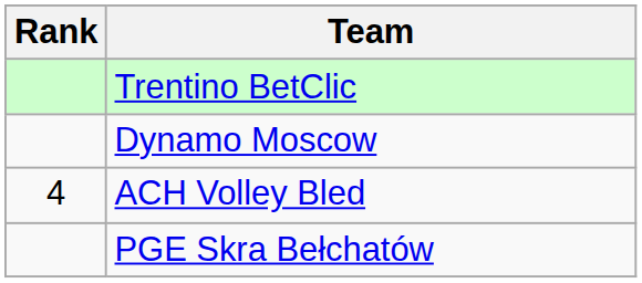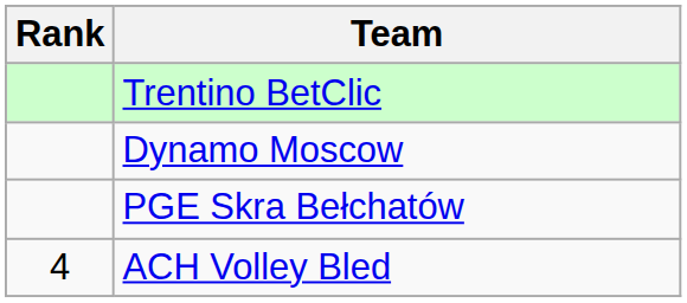rows swapped: PGE Skra Bełchatów <-> ACH Volley Bled
